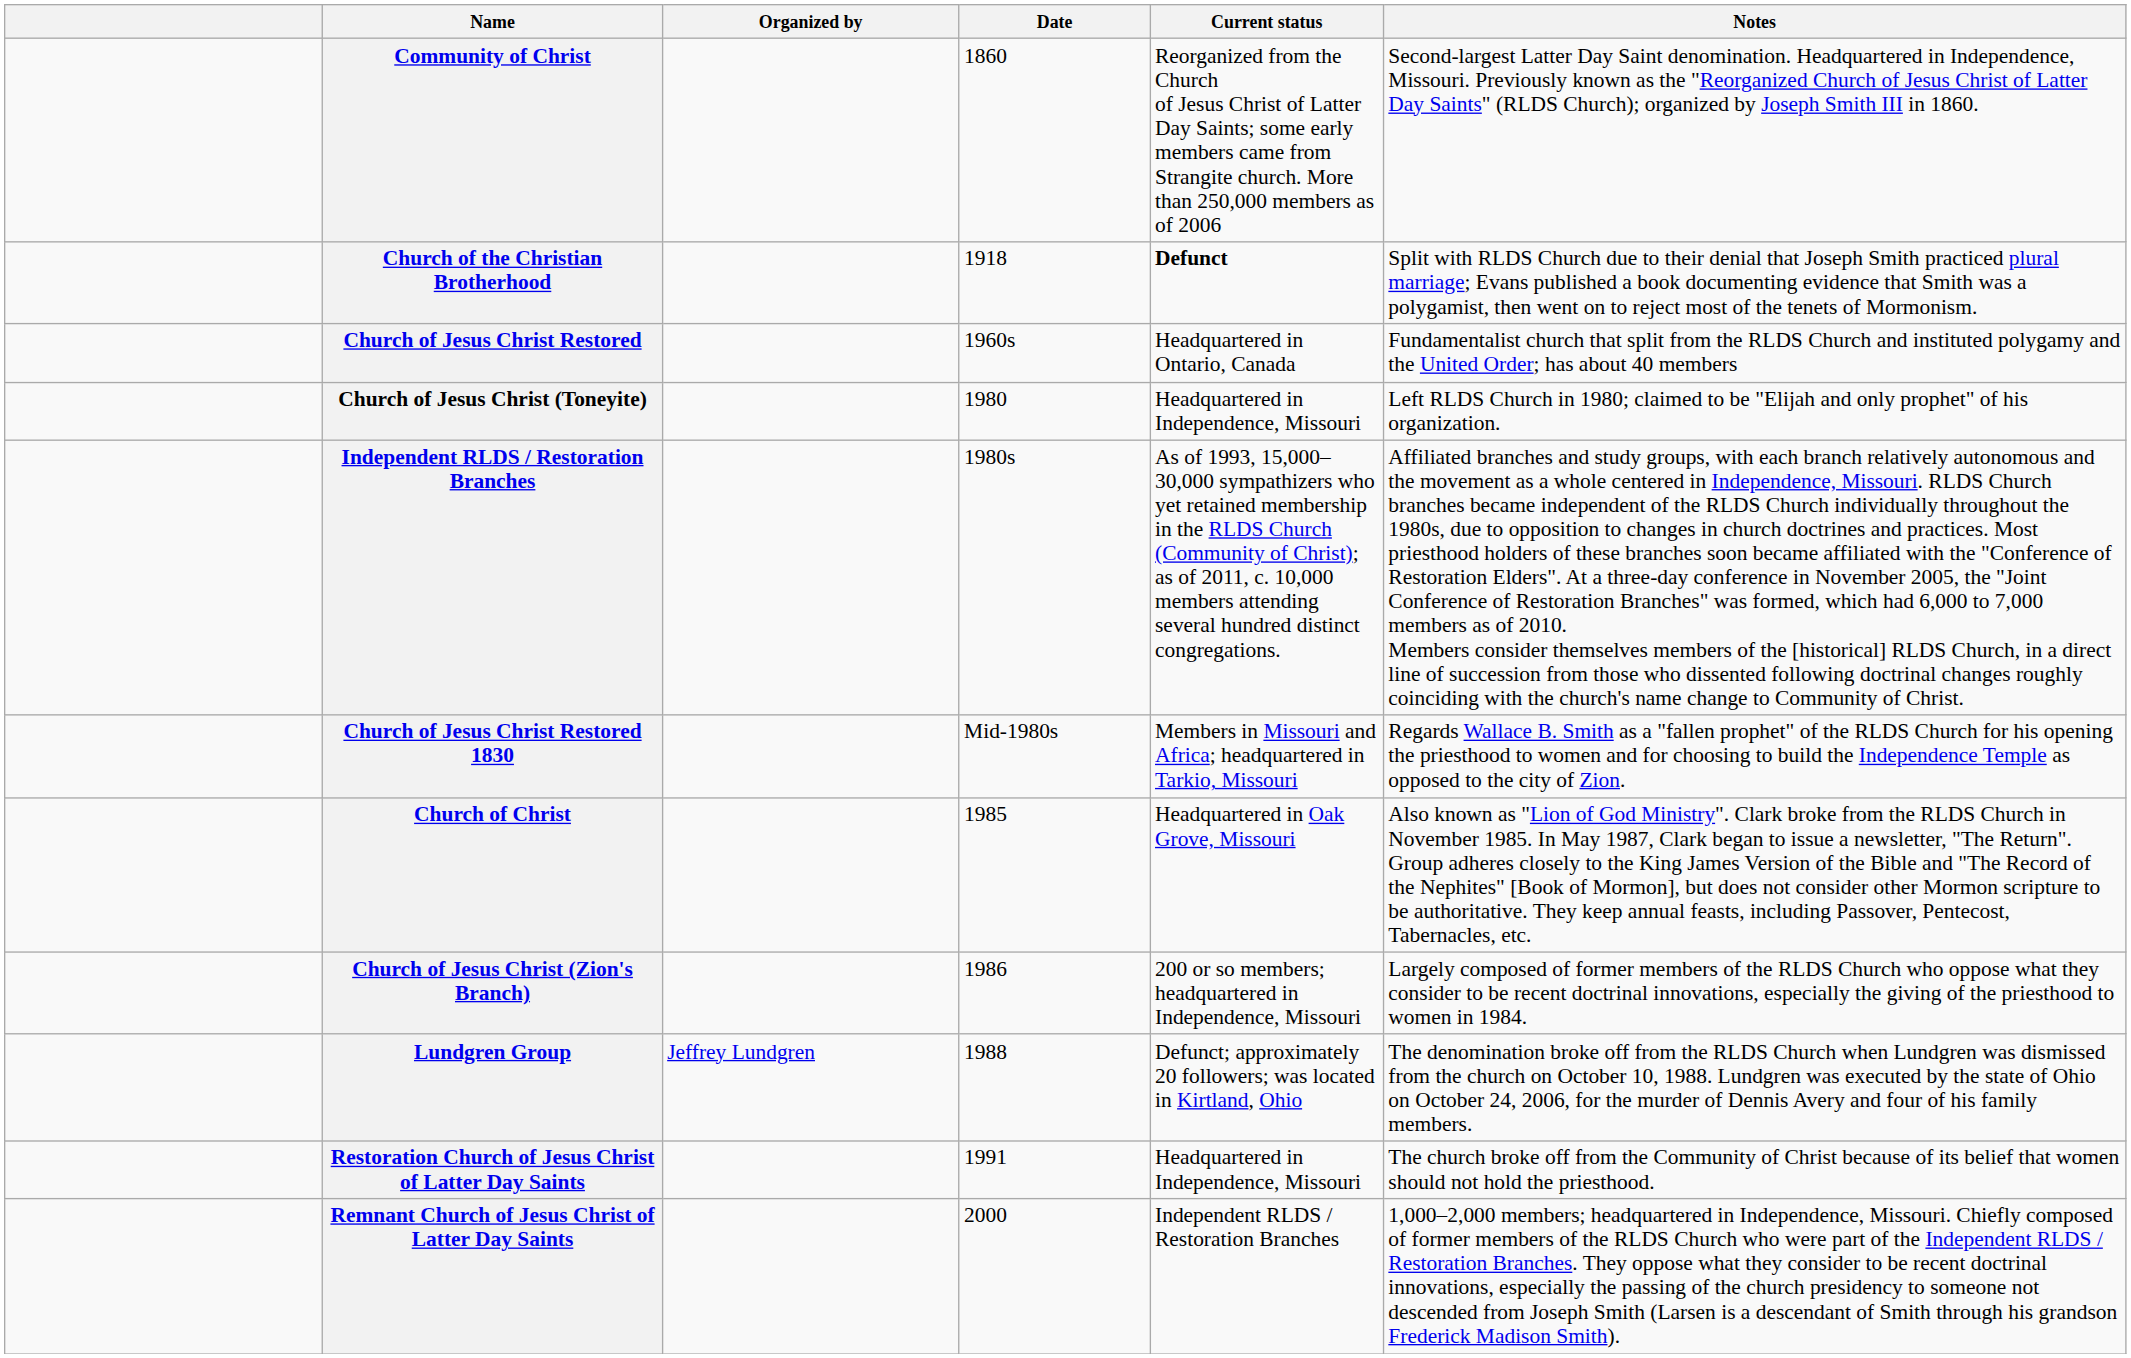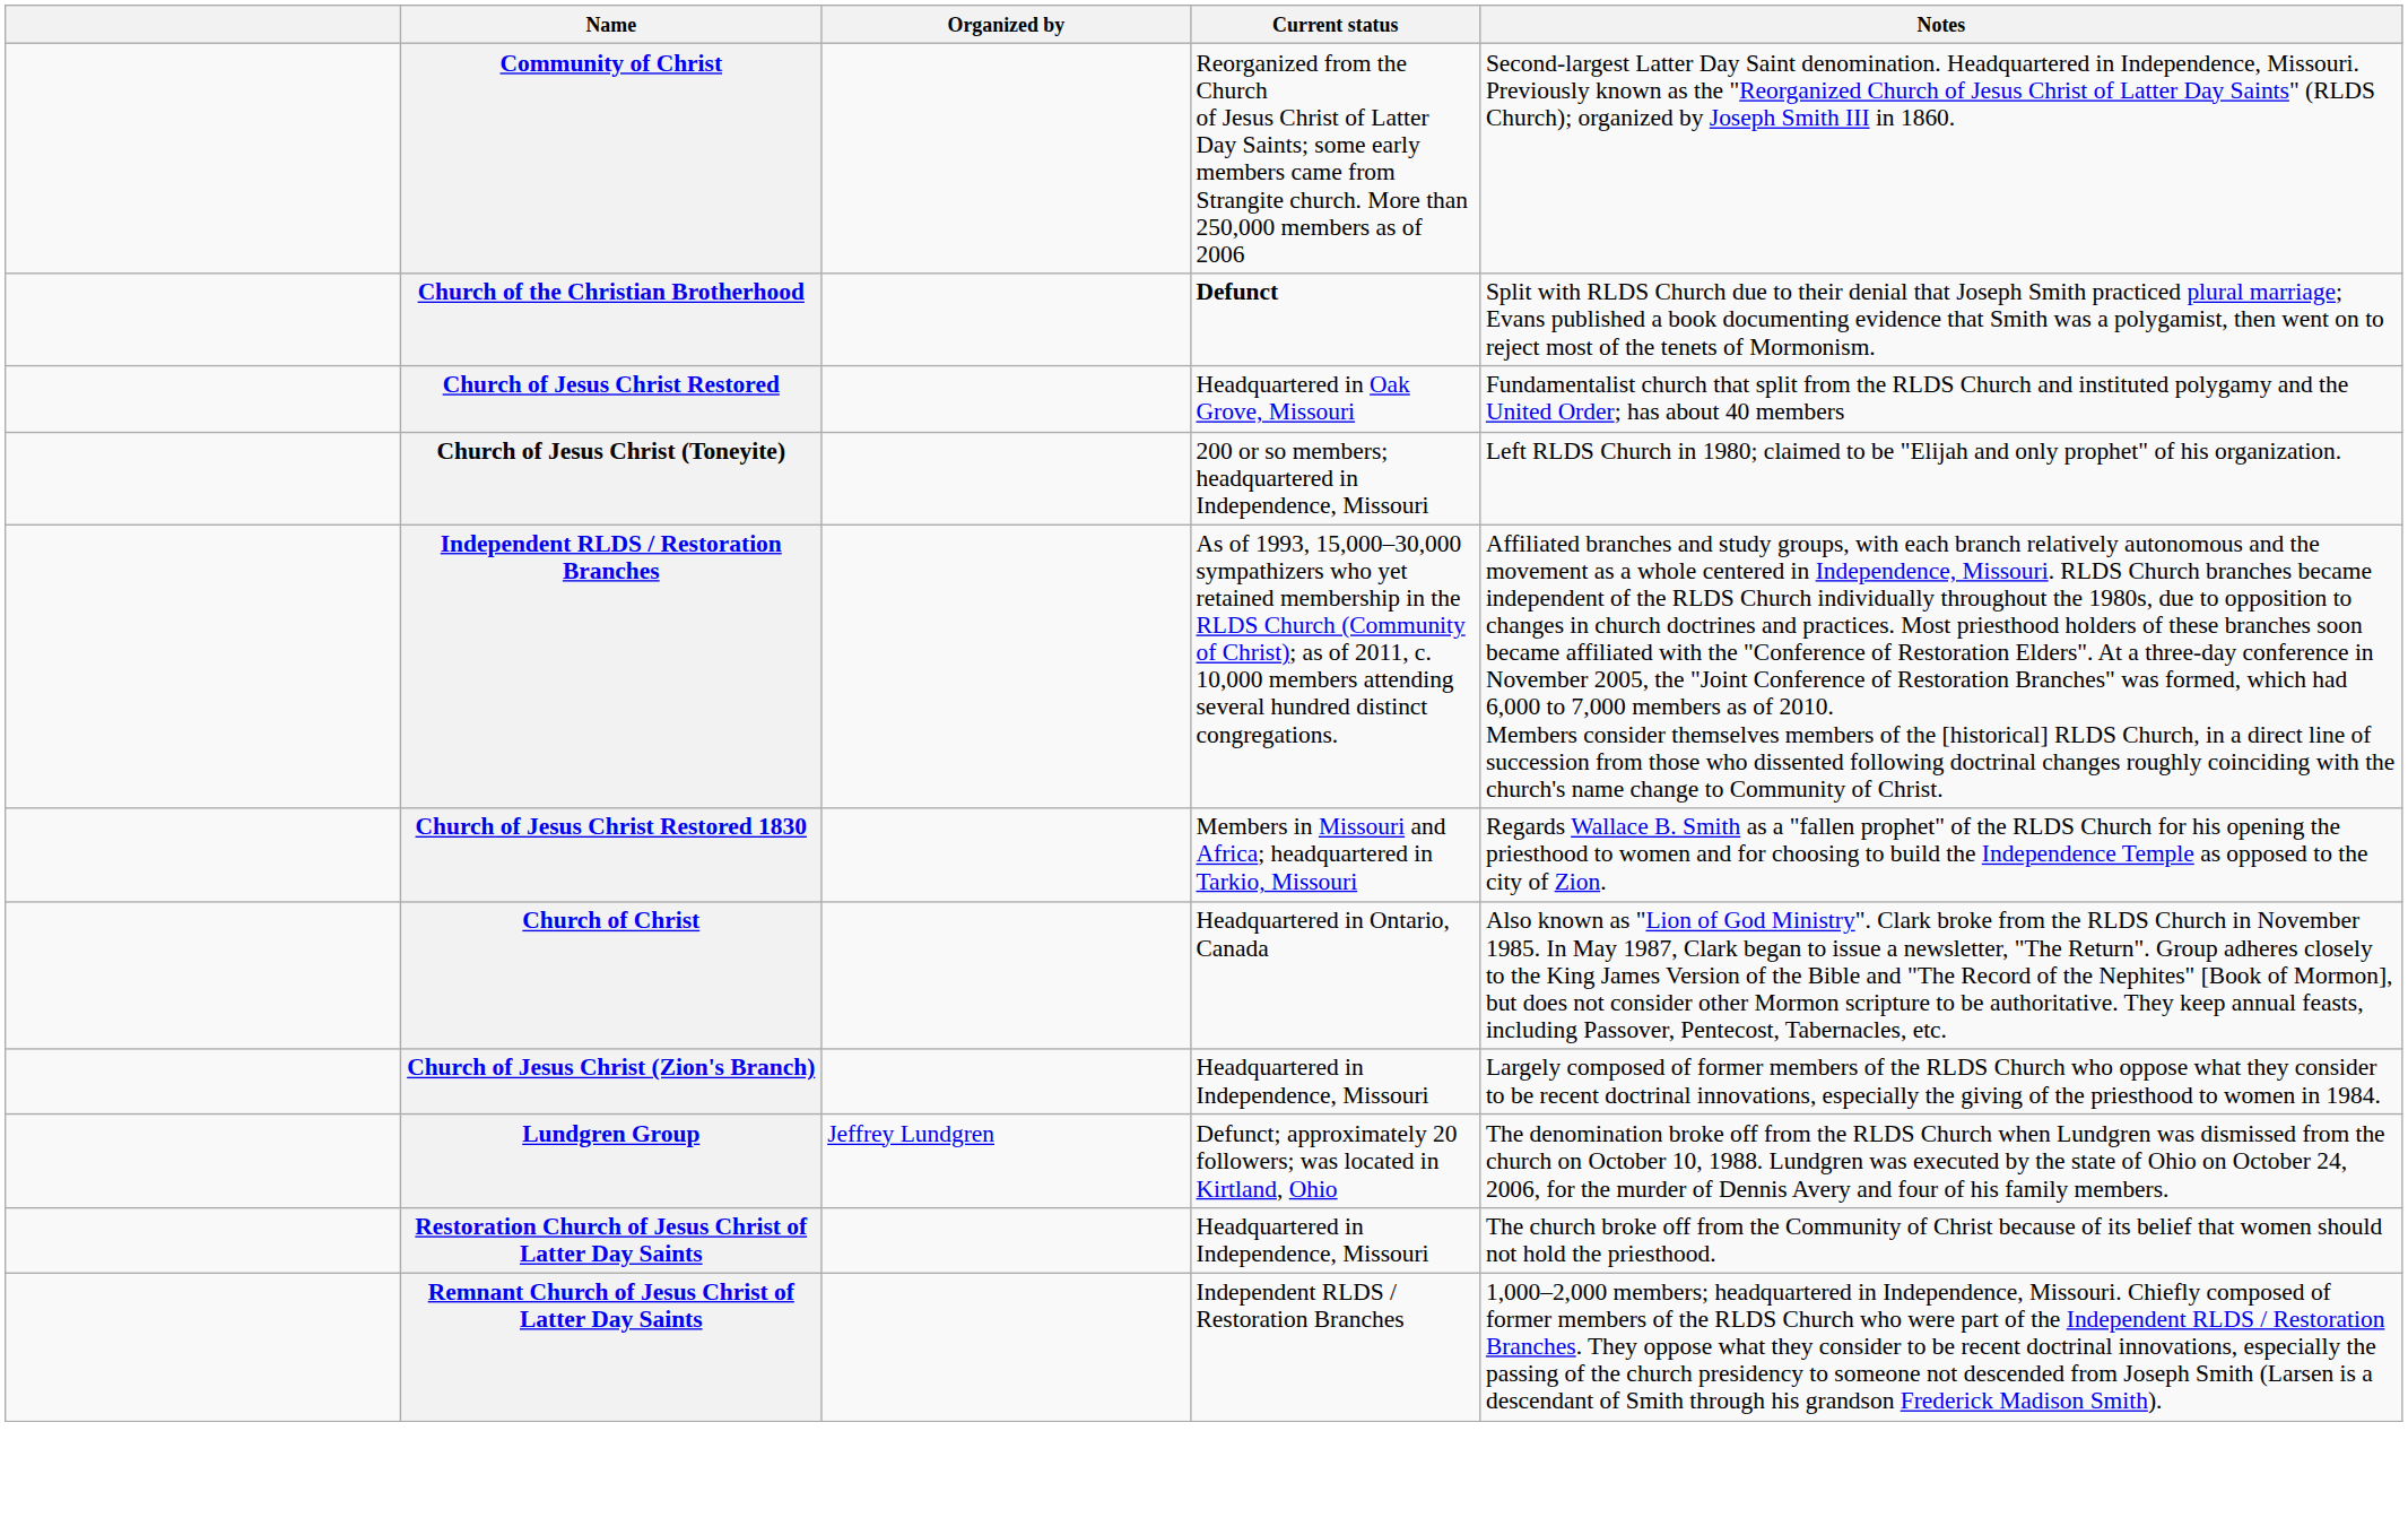- column: Date | 1860 | 1918 | 1960s | 1980 | 1980s | Mid-1980s | 1985 | 1986 | 1988 | 1991 | 2000
Church of Jesus Christ Restored | Current status: Headquartered in Ontario, Canada -> Headquartered in Oak Grove, Missouri
Church of Jesus Christ (Toneyite) | Current status: Headquartered in Independence, Missouri -> 200 or so members; headquartered in Independence, Missouri
Church of Christ | Current status: Headquartered in Oak Grove, Missouri -> Headquartered in Ontario, Canada
Church of Jesus Christ (Zion's Branch) | Current status: 200 or so members; headquartered in Independence, Missouri -> Headquartered in Independence, Missouri
